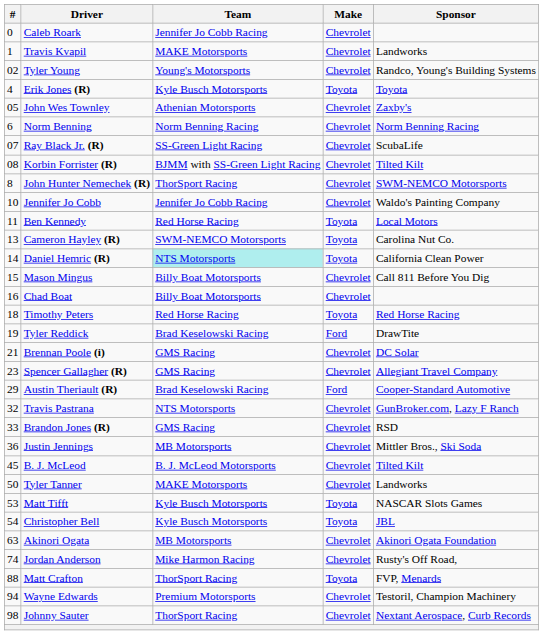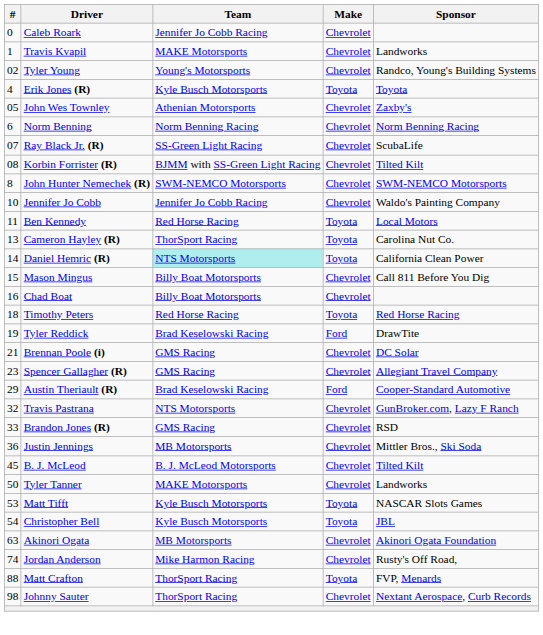John Hunter Nemechek (R) | Team: ThorSport Racing -> SWM-NEMCO Motorsports
Cameron Hayley (R) | Team: SWM-NEMCO Motorsports -> ThorSport Racing
- row: 94 | Wayne Edwards | Premium Motorsports | Chevrolet | Testoril, Champion Machinery
